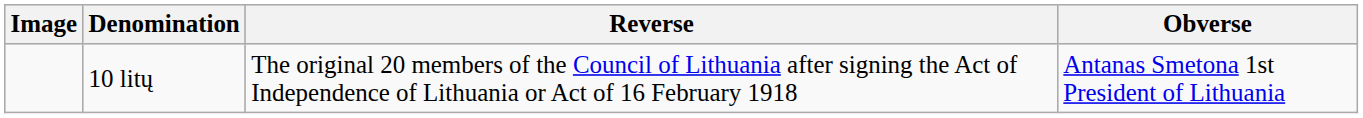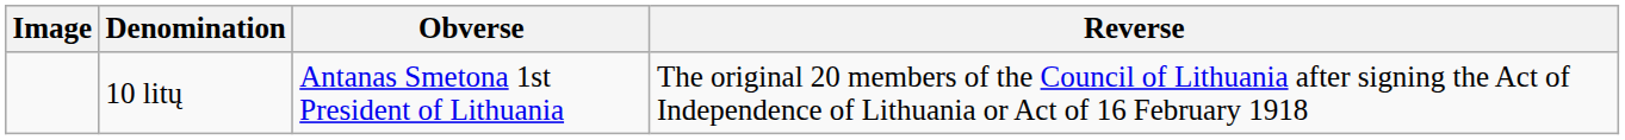columns swapped: Obverse <-> Reverse
